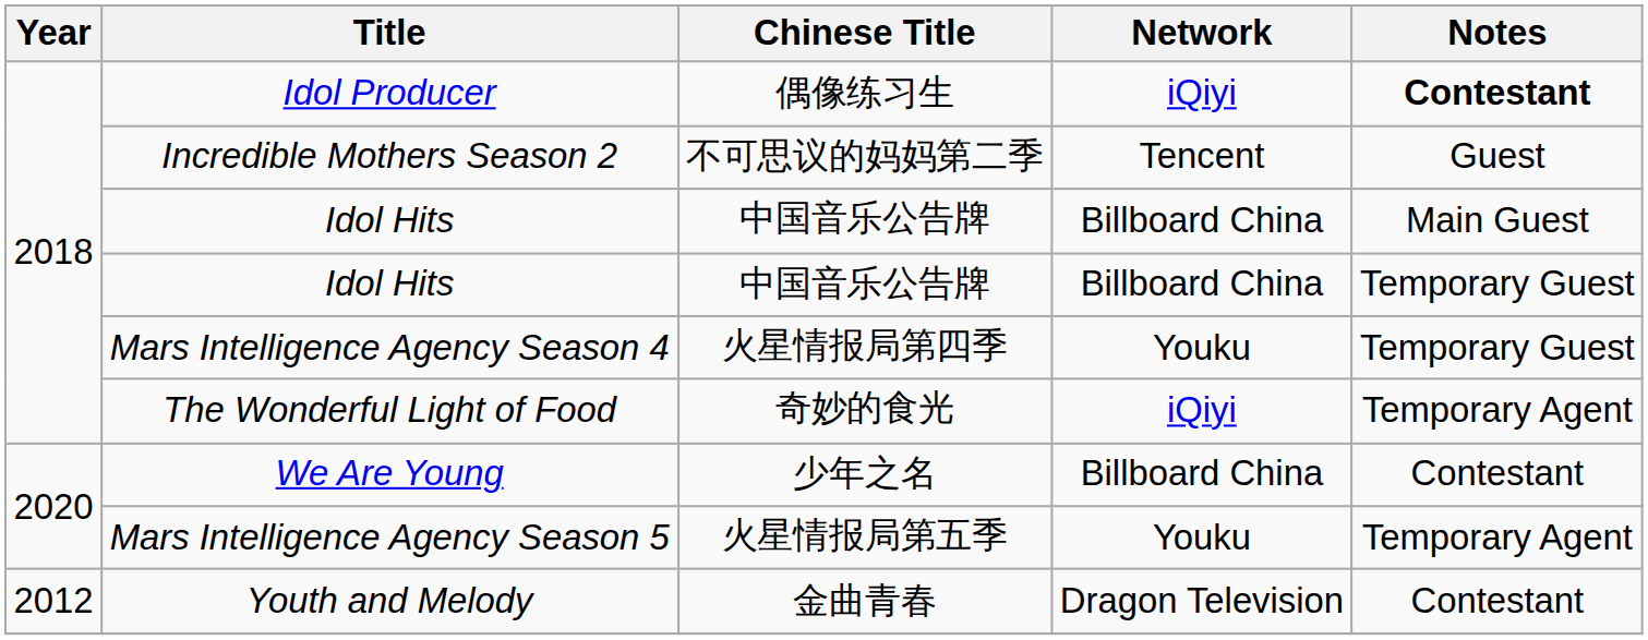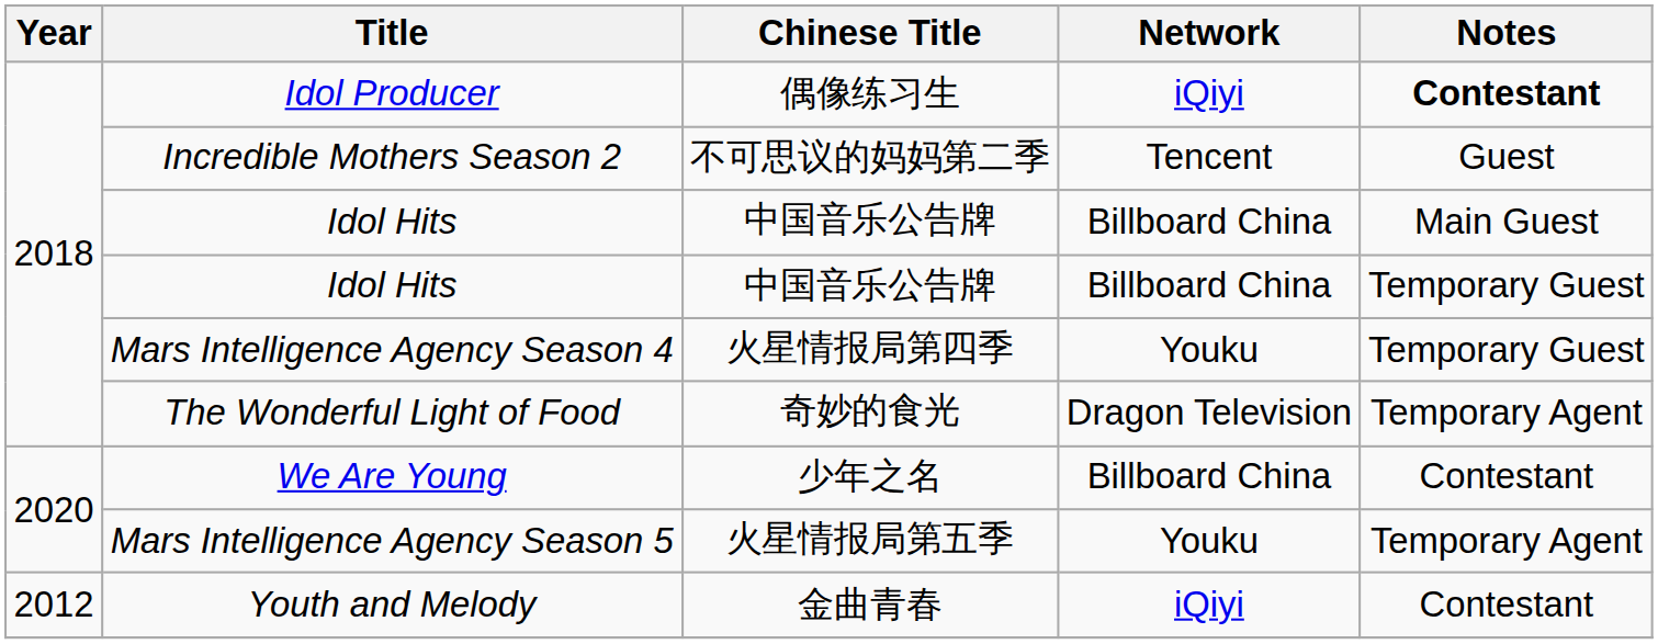The Wonderful Light of Food | Network: iQiyi -> Dragon Television
Youth and Melody | Network: Dragon Television -> iQiyi
